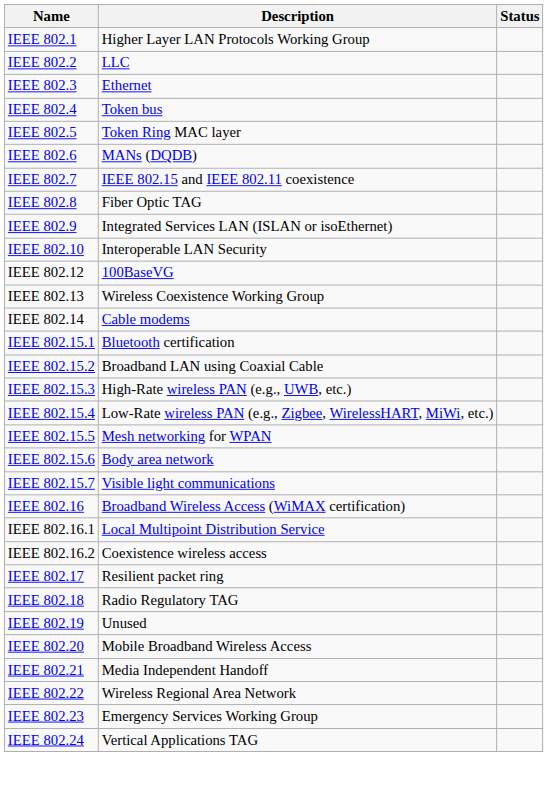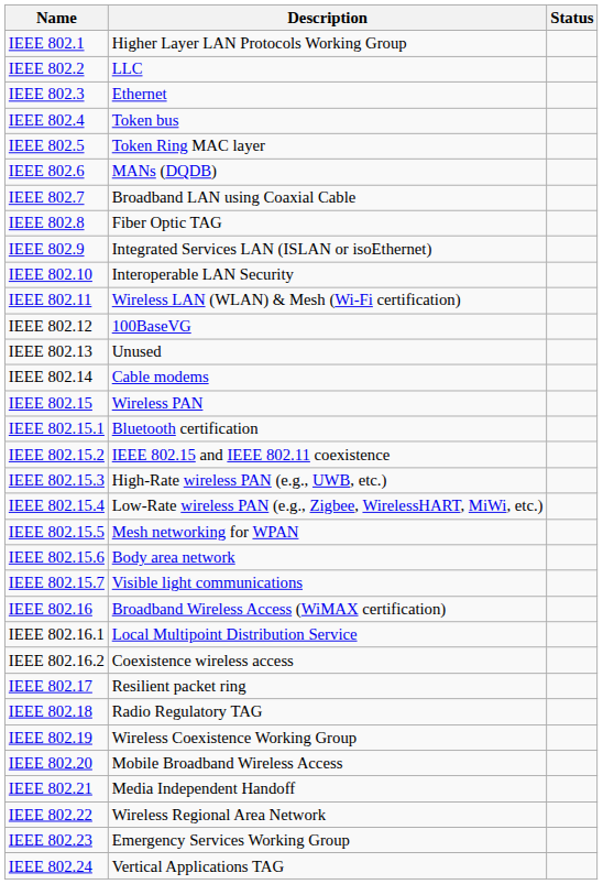IEEE 802.7 | Description: IEEE 802.15 and IEEE 802.11 coexistence -> Broadband LAN using Coaxial Cable
+ row: IEEE 802.11 | Wireless LAN (WLAN) & Mesh (Wi-Fi certification)
IEEE 802.13 | Description: Wireless Coexistence Working Group -> Unused
+ row: IEEE 802.15 | Wireless PAN
IEEE 802.15.2 | Description: Broadband LAN using Coaxial Cable -> IEEE 802.15 and IEEE 802.11 coexistence
IEEE 802.19 | Description: Unused -> Wireless Coexistence Working Group
